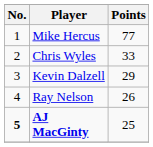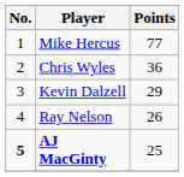Chris Wyles | Points: 33 -> 36
